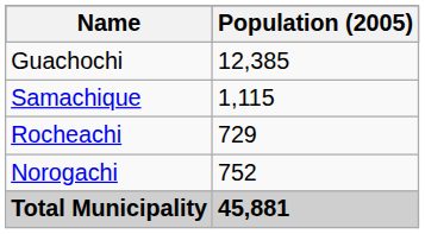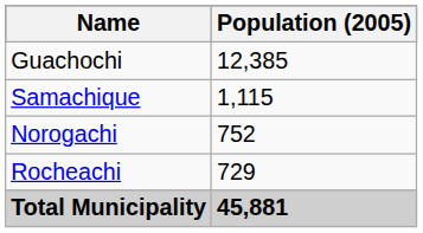rows swapped: Norogachi <-> Rocheachi
